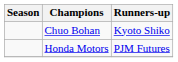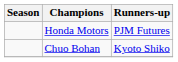rows swapped: Chuo Bohan <-> Honda Motors
